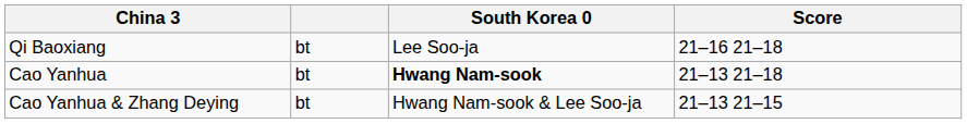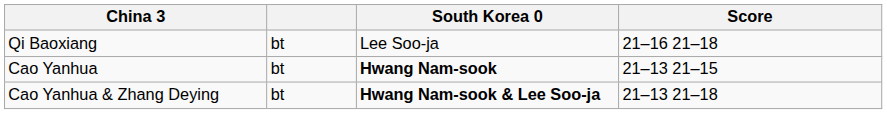Cao Yanhua | Score: 21–13 21–18 -> 21–13 21–15
Cao Yanhua & Zhang Deying | South Korea 0: normal -> bold
Cao Yanhua & Zhang Deying | Score: 21–13 21–15 -> 21–13 21–18
